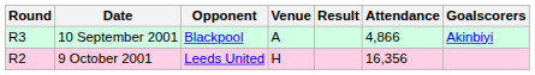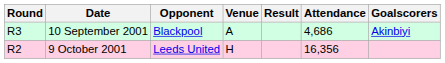10 September 2001 | Attendance: 4,866 -> 4,686
